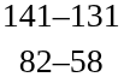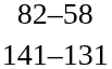rows swapped: 82–58 <-> 141–131
